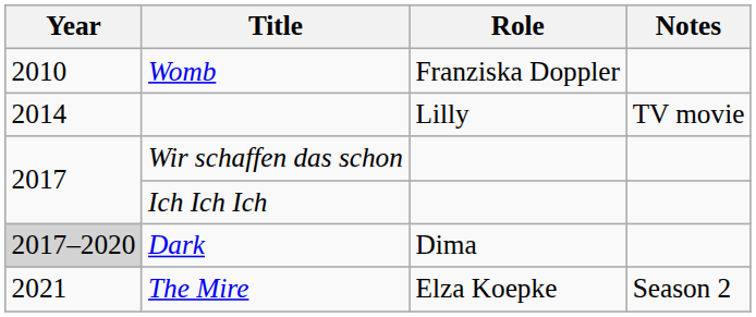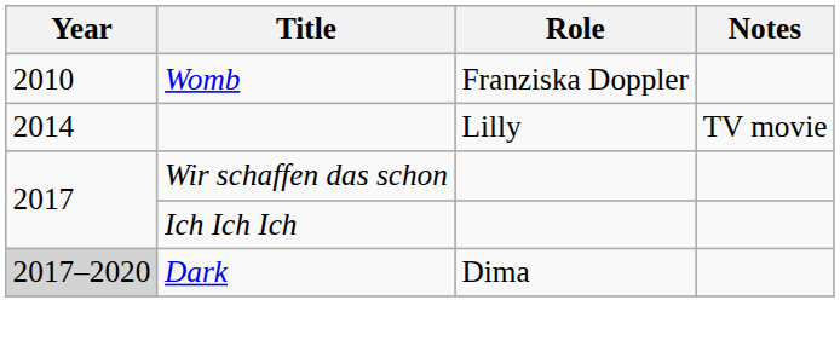- row: 2021 | The Mire | Elza Koepke | Season 2
